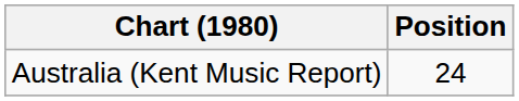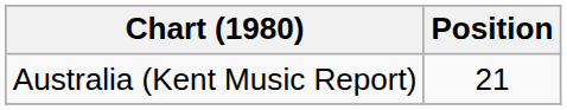Australia (Kent Music Report) | Position: 24 -> 21
